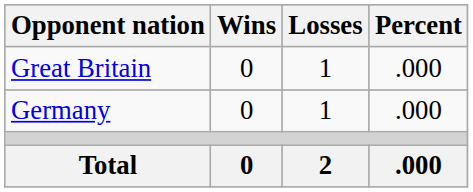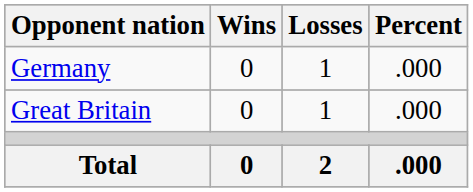rows swapped: Germany <-> Great Britain
